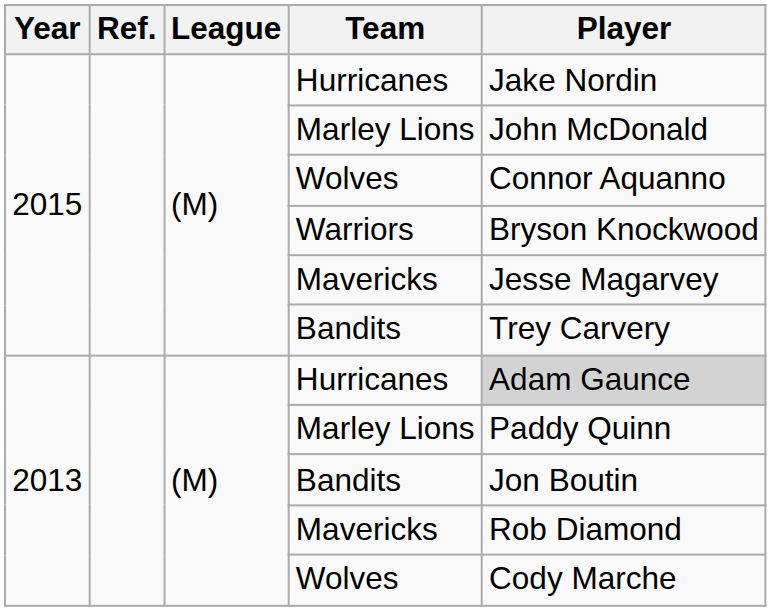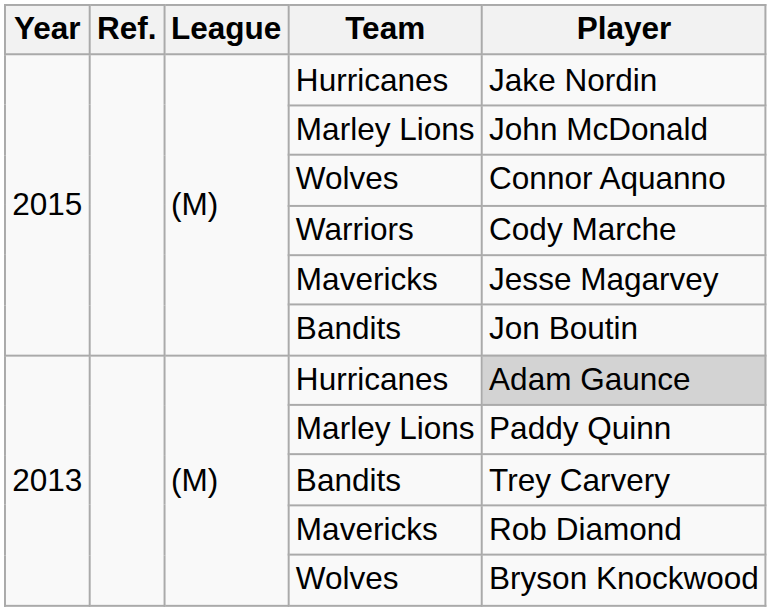Warriors | Player: Bryson Knockwood -> Cody Marche
2015 / Bandits | Player: Trey Carvery -> Jon Boutin
2013 / Bandits | Player: Jon Boutin -> Trey Carvery
2013 / Wolves | Player: Cody Marche -> Bryson Knockwood
